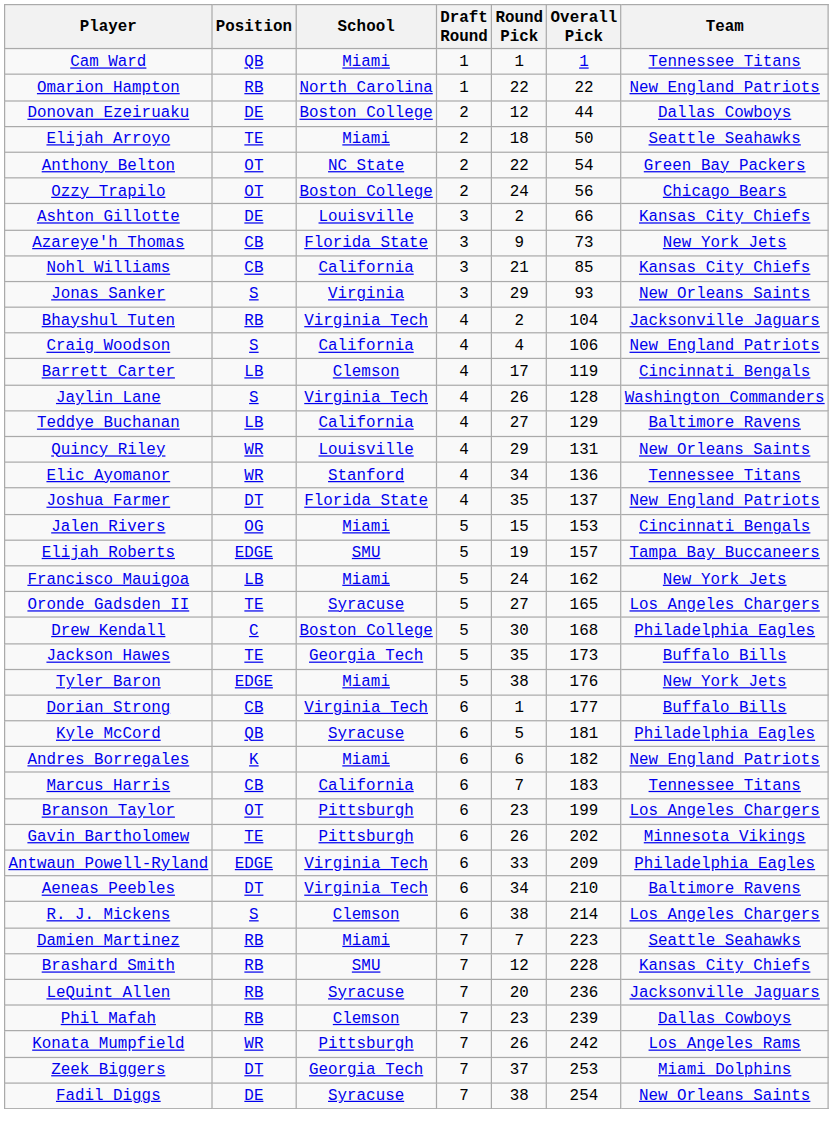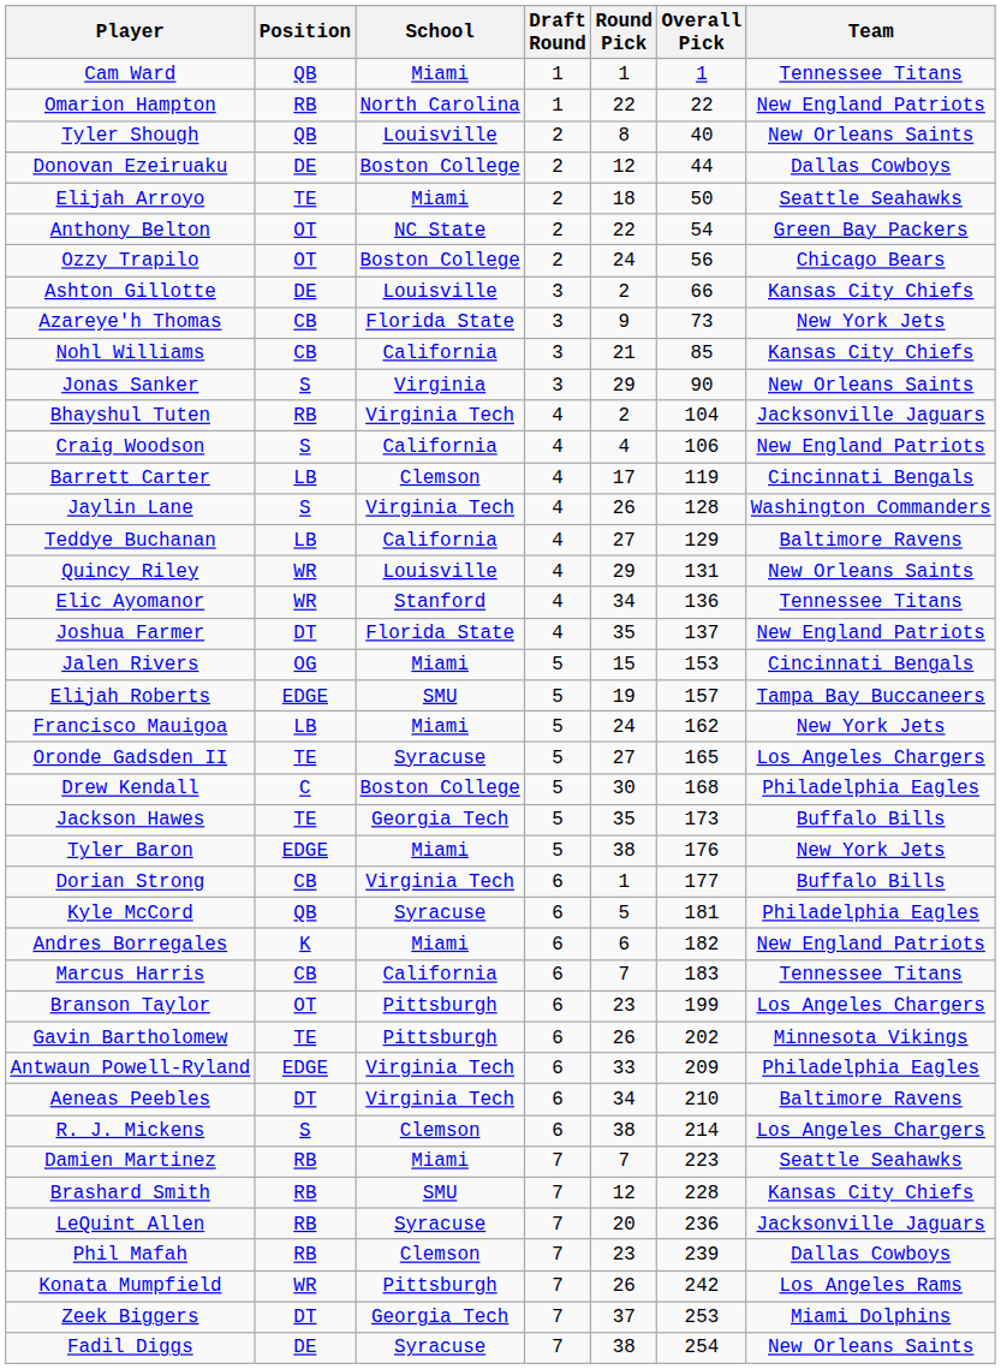+ row: Tyler Shough | QB | Louisville | 2 | 8 | 40 | New Orleans Saints
Jonas Sanker | Overall Pick: 93 -> 90
